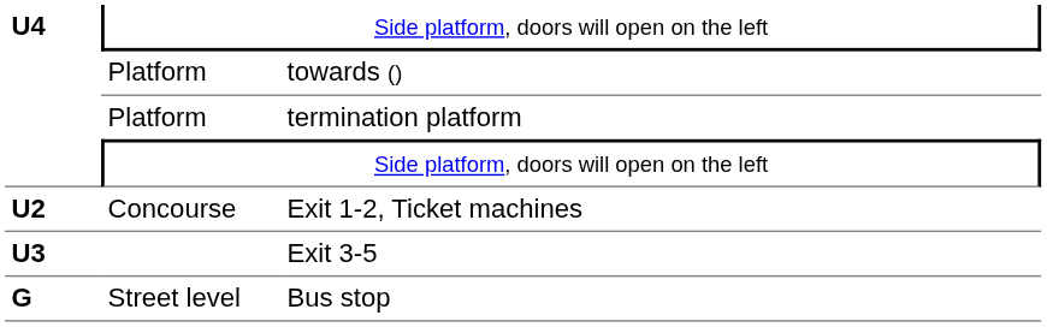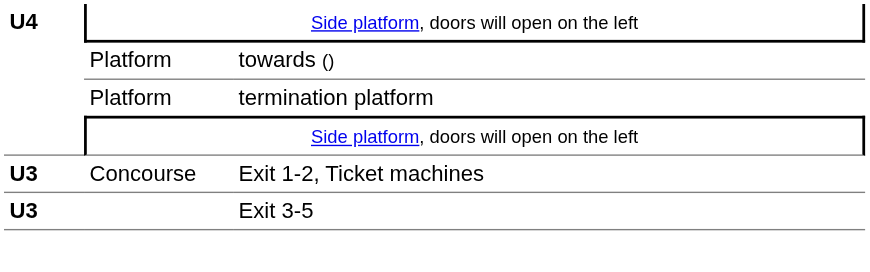Exit 1-2, Ticket machines | column 1: U2 -> U3
- row: G | Street level | Bus stop
